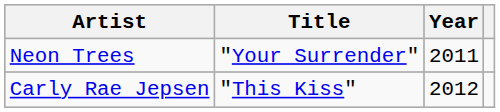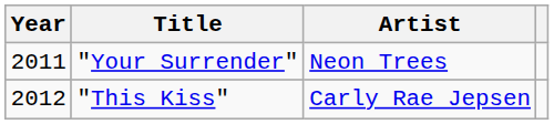columns swapped: Year <-> Artist
